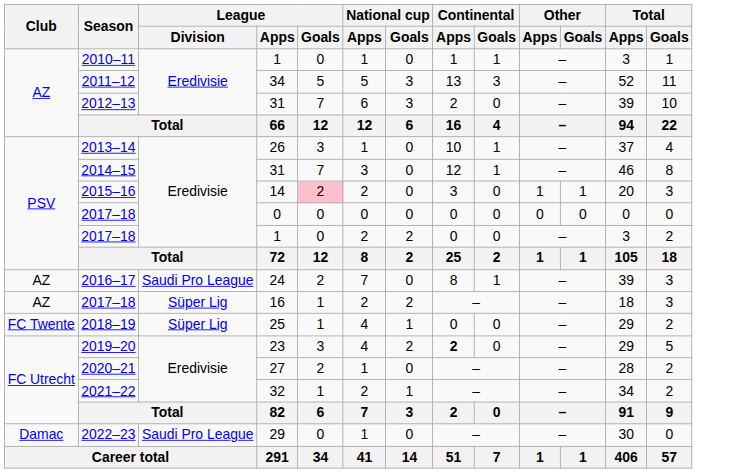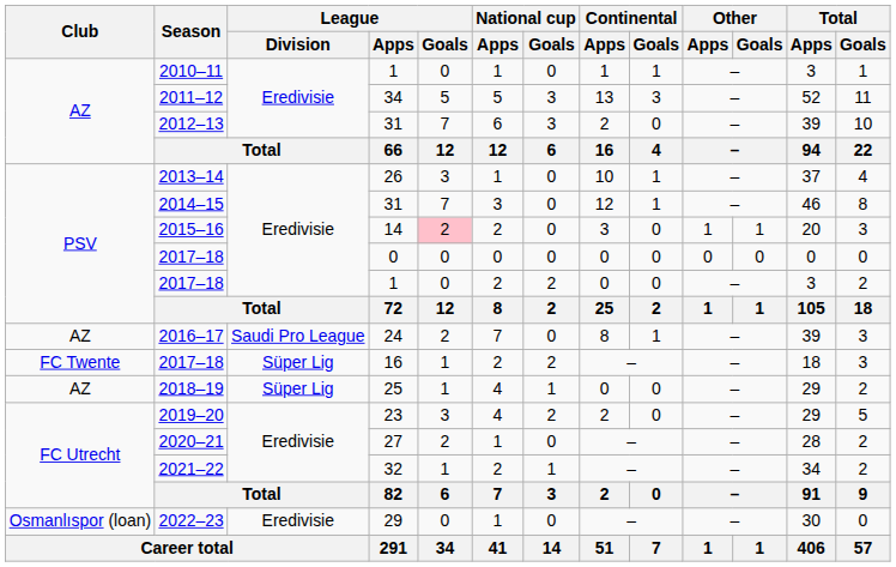2017–18 / 16 | Club: AZ -> FC Twente
2018–19 | Club: FC Twente -> AZ
2019–20 | Continental / Apps: bold -> normal
2022–23 | Club: Damac -> Osmanlıspor (loan)
2022–23 | League / Division: Saudi Pro League -> Eredivisie
